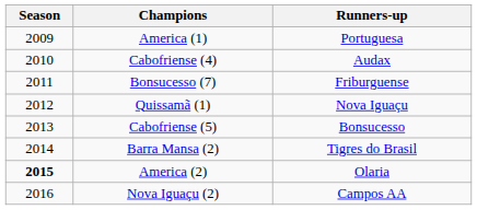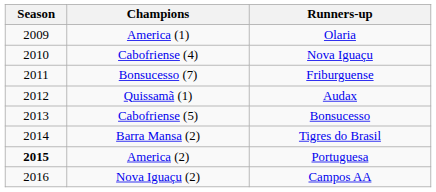America (1) | Runners-up: Portuguesa -> Olaria
Cabofriense (4) | Runners-up: Audax -> Nova Iguaçu
Quissamã (1) | Runners-up: Nova Iguaçu -> Audax
America (2) | Runners-up: Olaria -> Portuguesa
